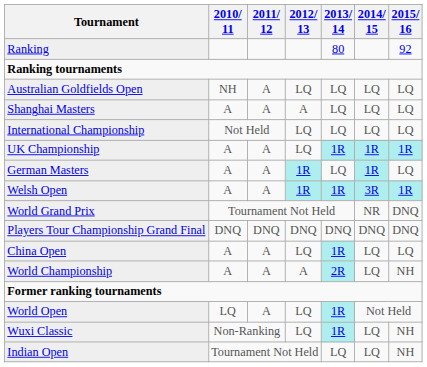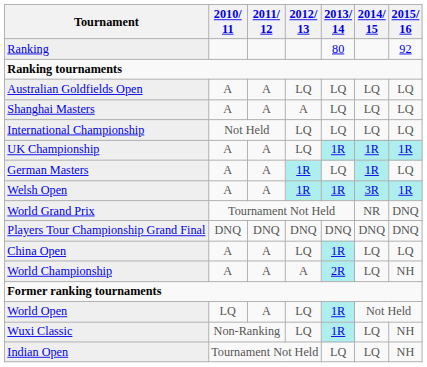Australian Goldfields Open | 2010/ 11: NH -> A
